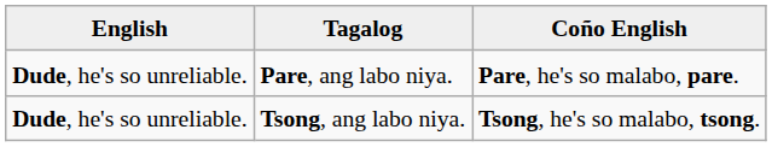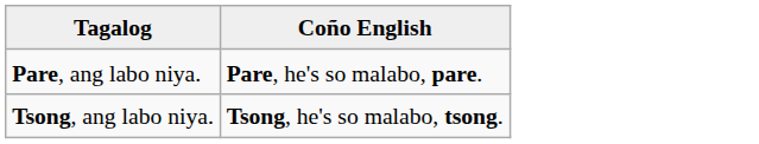- column: English | Dude, he's so unreliable. | Dude, he's so unreliable.
